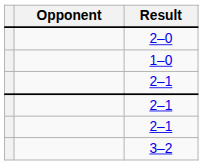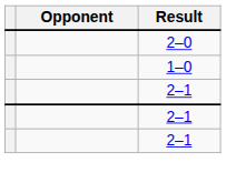- row: 3–2
